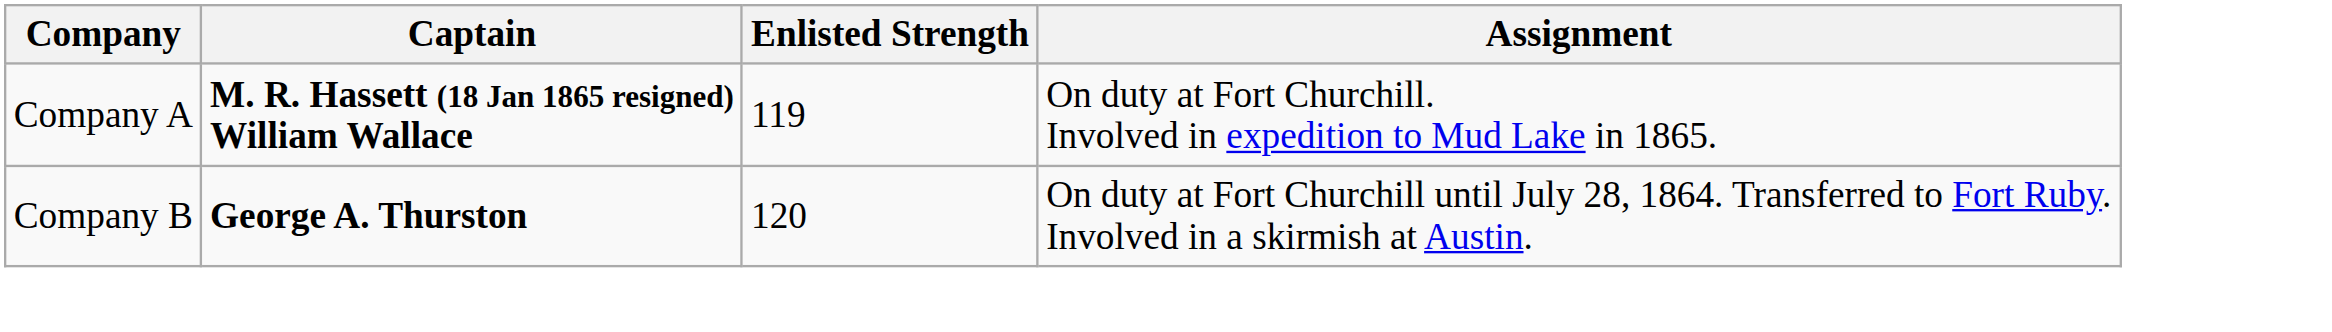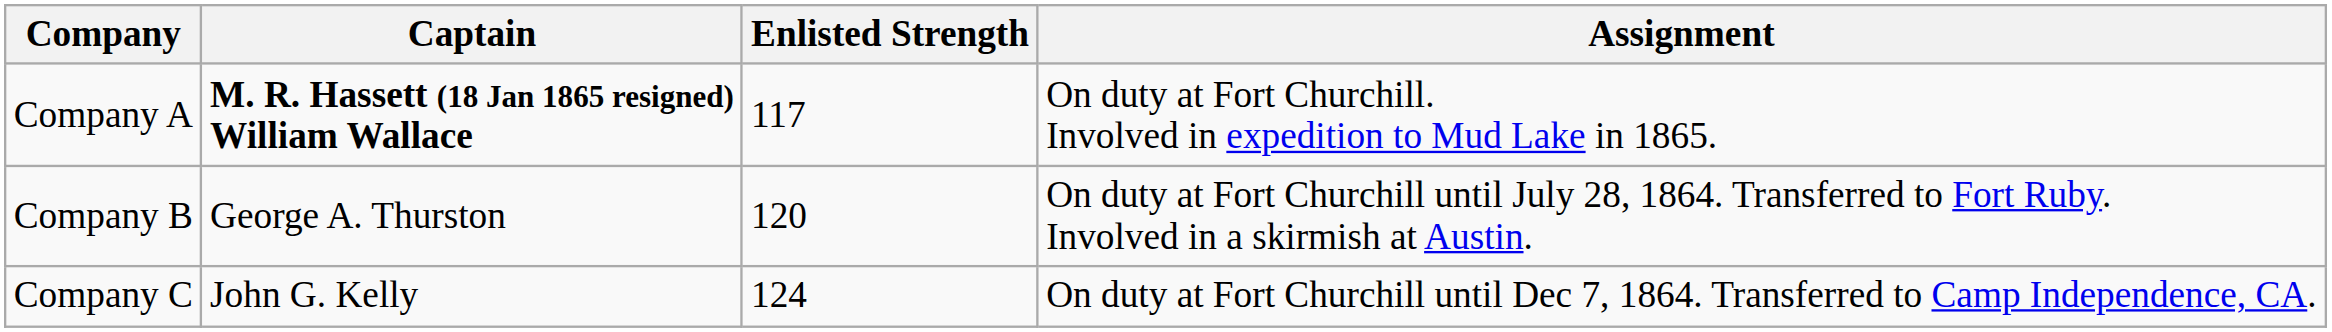Company A | Enlisted Strength: 119 -> 117
Company B | Captain: bold -> normal
+ row: Company C | John G. Kelly | 124 | On duty at Fort Churchill until Dec 7, 1864. Transferred to Camp Independence, CA.
